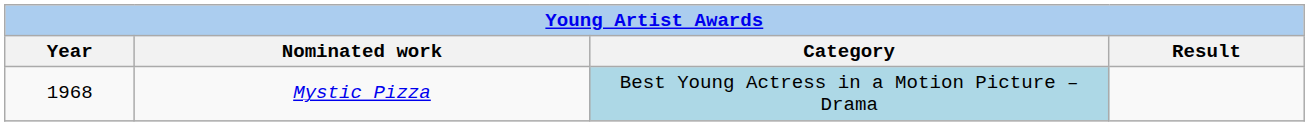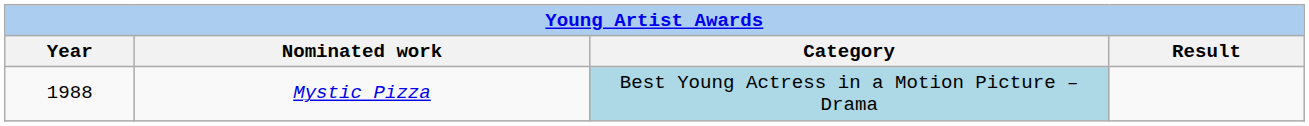Mystic Pizza | Year: 1968 -> 1988
